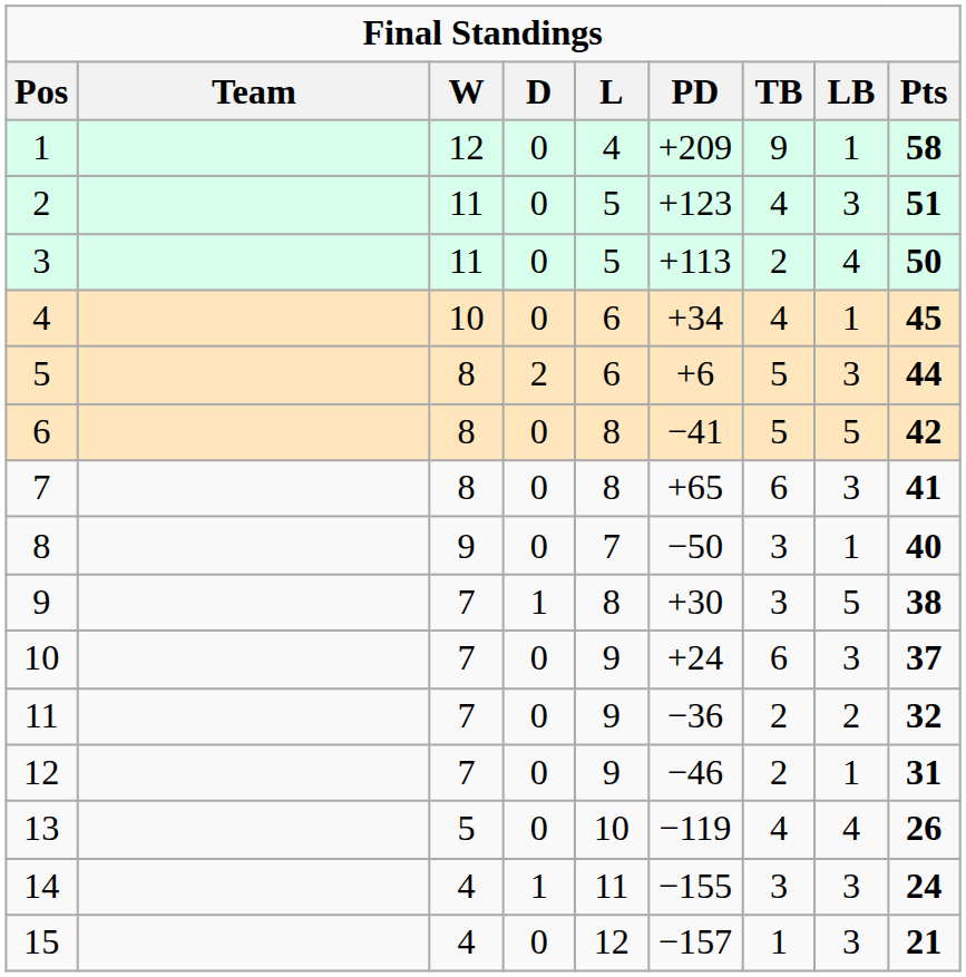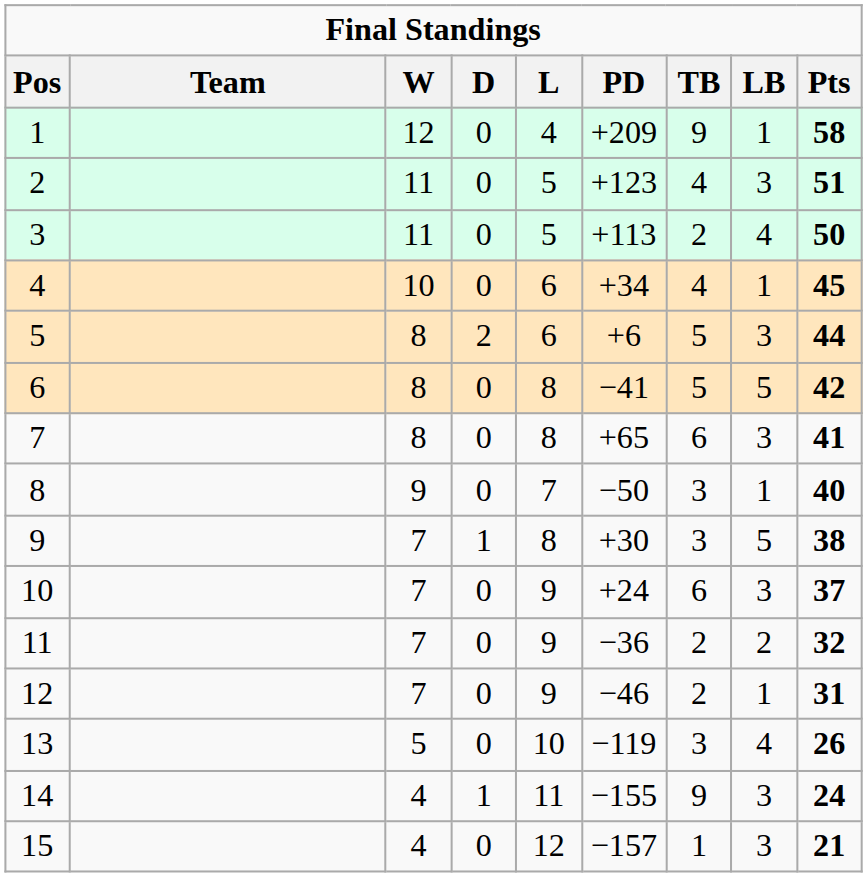13 | column 7: 4 -> 3
14 | column 7: 3 -> 9
